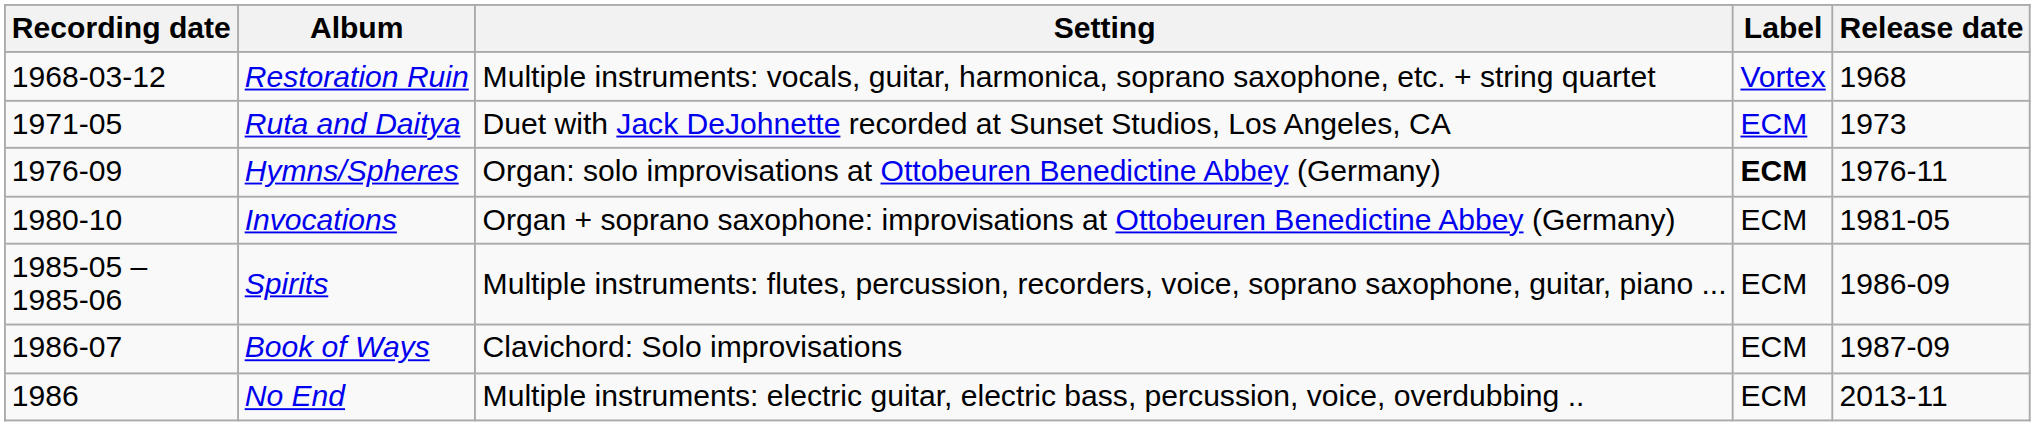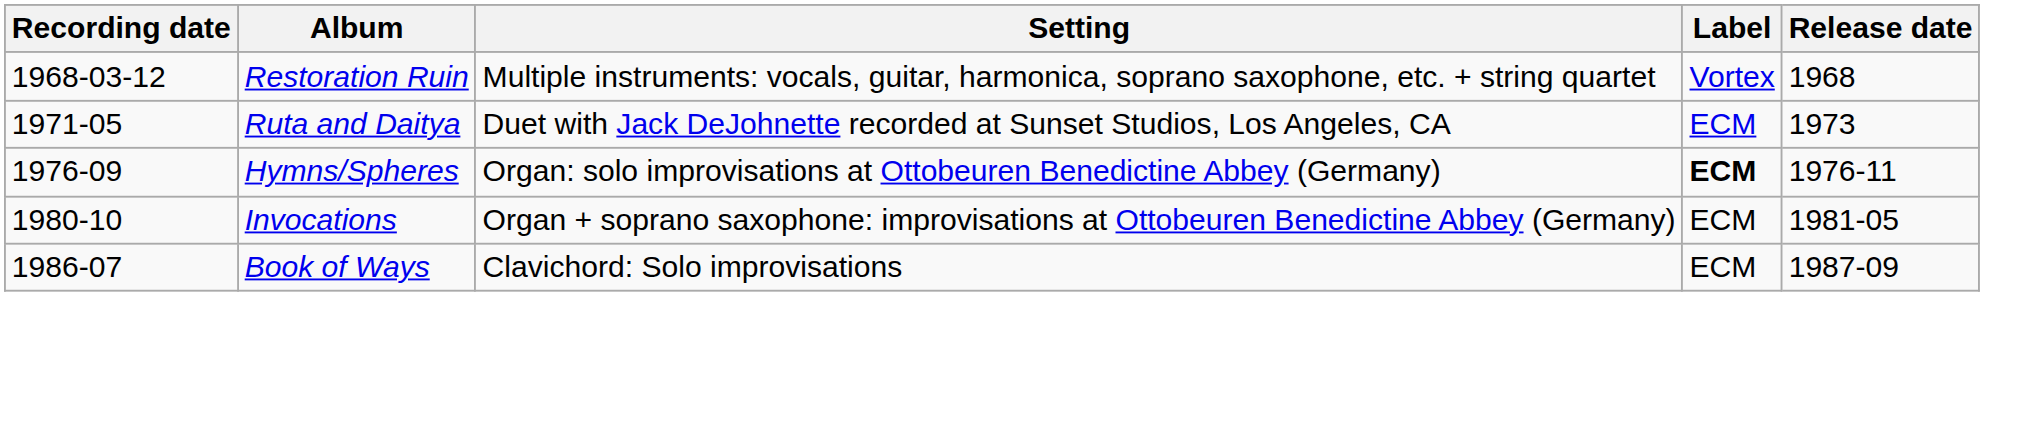- row: 1985-05 – 1985-06 | Spirits | Multiple instruments: flutes, percussion, recorders, voice, soprano saxophone, guitar, piano ... | ECM | 1986-09
- row: 1986 | No End | Multiple instruments: electric guitar, electric bass, percussion, voice, overdubbing .. | ECM | 2013-11
